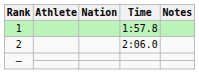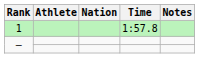- row: 2 | 2:06.0
